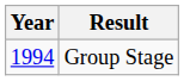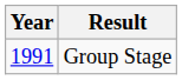Group Stage | Year: 1994 -> 1991
